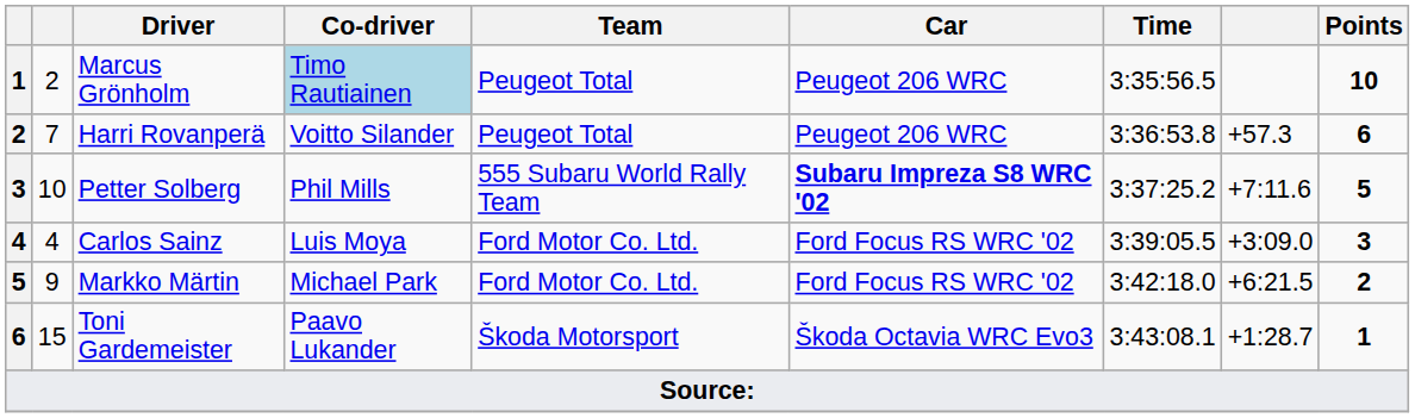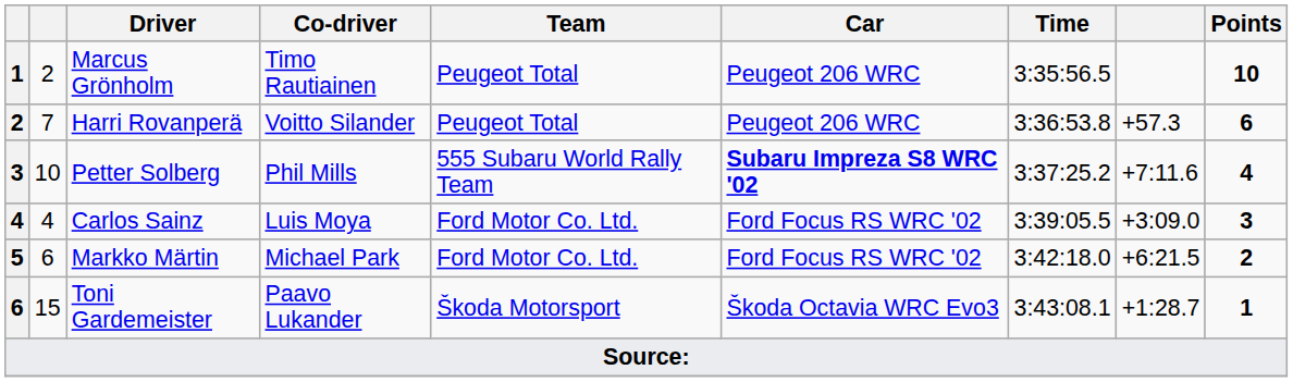Marcus Grönholm | Co-driver: lightblue background -> no background
Petter Solberg | Points: 5 -> 4
Markko Märtin | column 2: 9 -> 6
